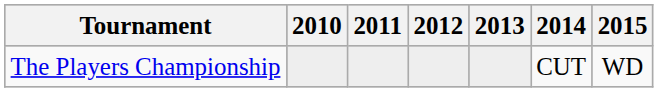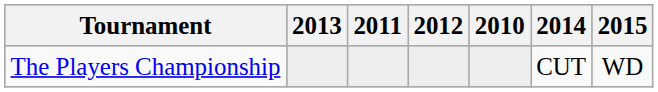columns swapped: 2010 <-> 2013
